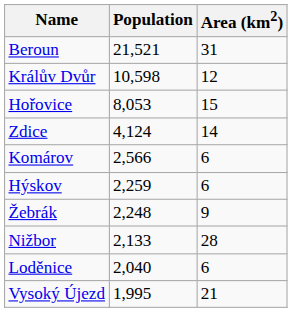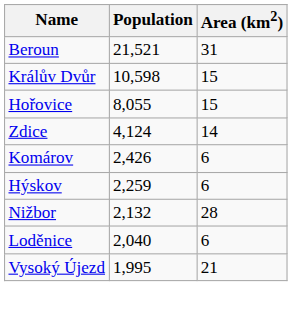Králův Dvůr | Area (km2): 12 -> 15
Hořovice | Population: 8,053 -> 8,055
Komárov | Population: 2,566 -> 2,426
- row: Žebrák | 2,248 | 9
Nižbor | Population: 2,133 -> 2,132
